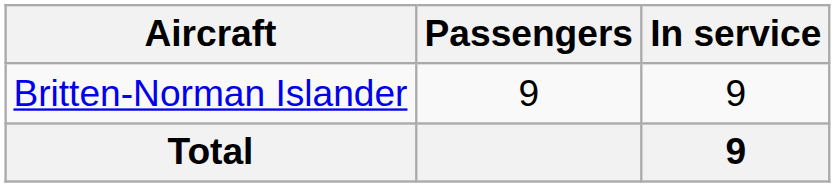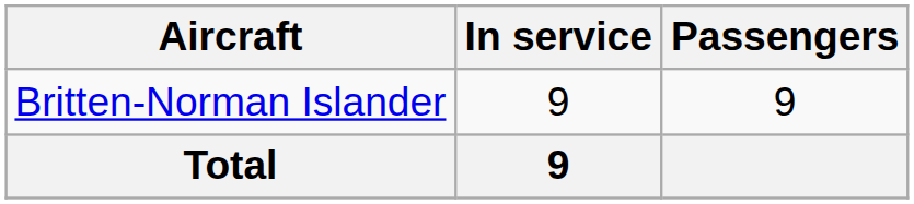columns swapped: In service <-> Passengers
